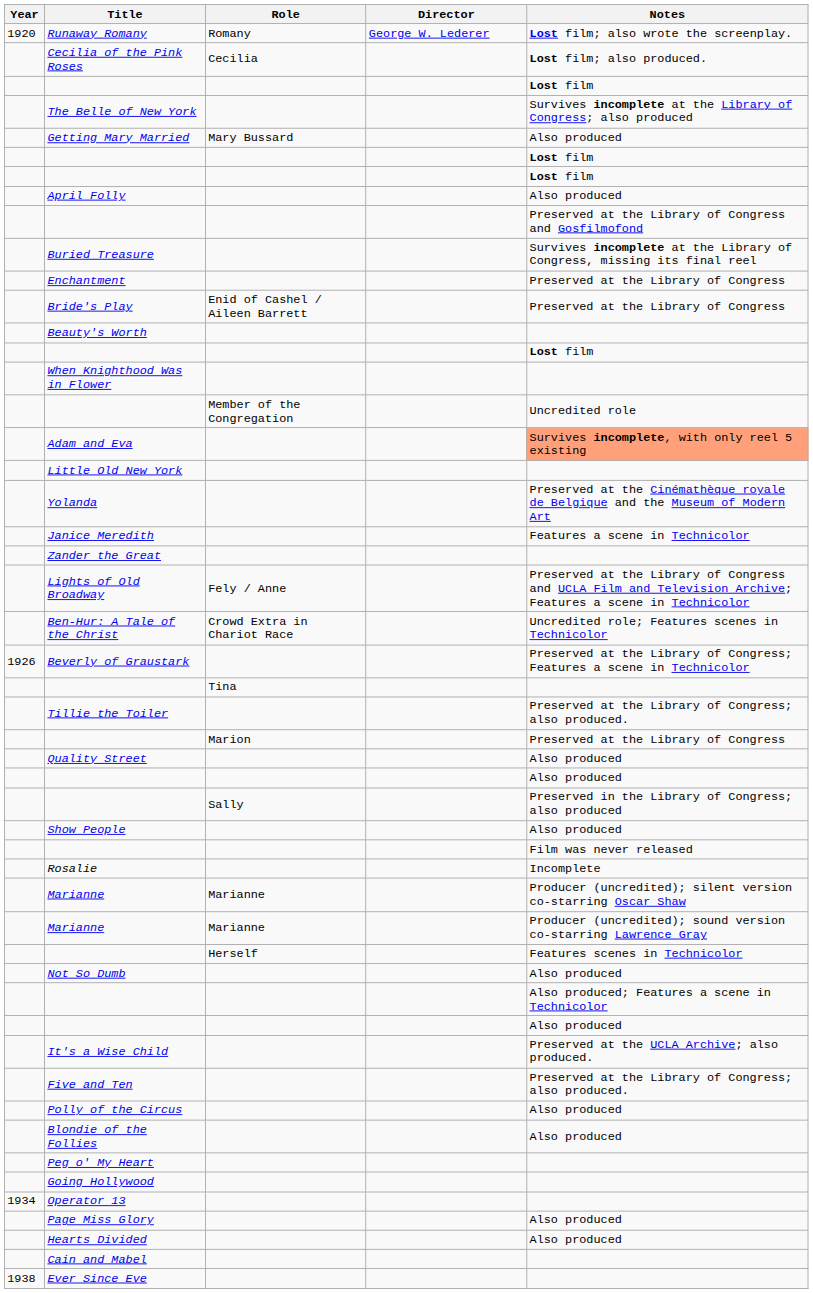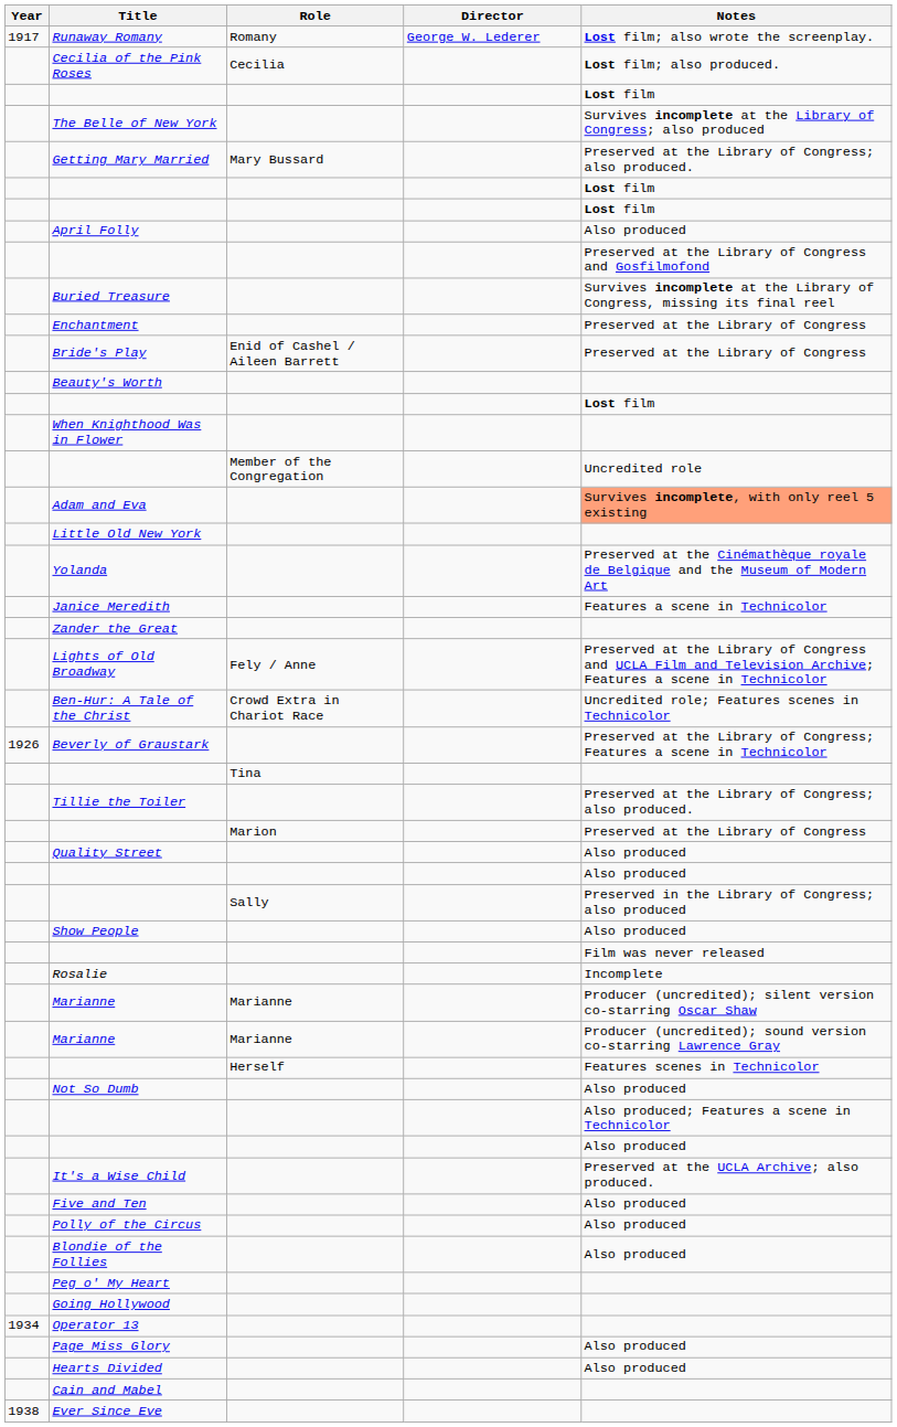Runaway Romany | Year: 1920 -> 1917
Getting Mary Married | Notes: Also produced -> Preserved at the Library of Congress; also produced.
Five and Ten | Notes: Preserved at the Library of Congress; also produced. -> Also produced
